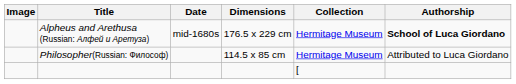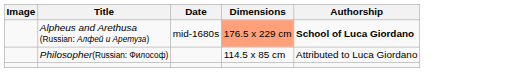- column: Collection | Hermitage Museum | Hermitage Museum | [
Alpheus and Arethusa (Russian: Алфей и Аретуза) | Dimensions: no background -> lightsalmon background
